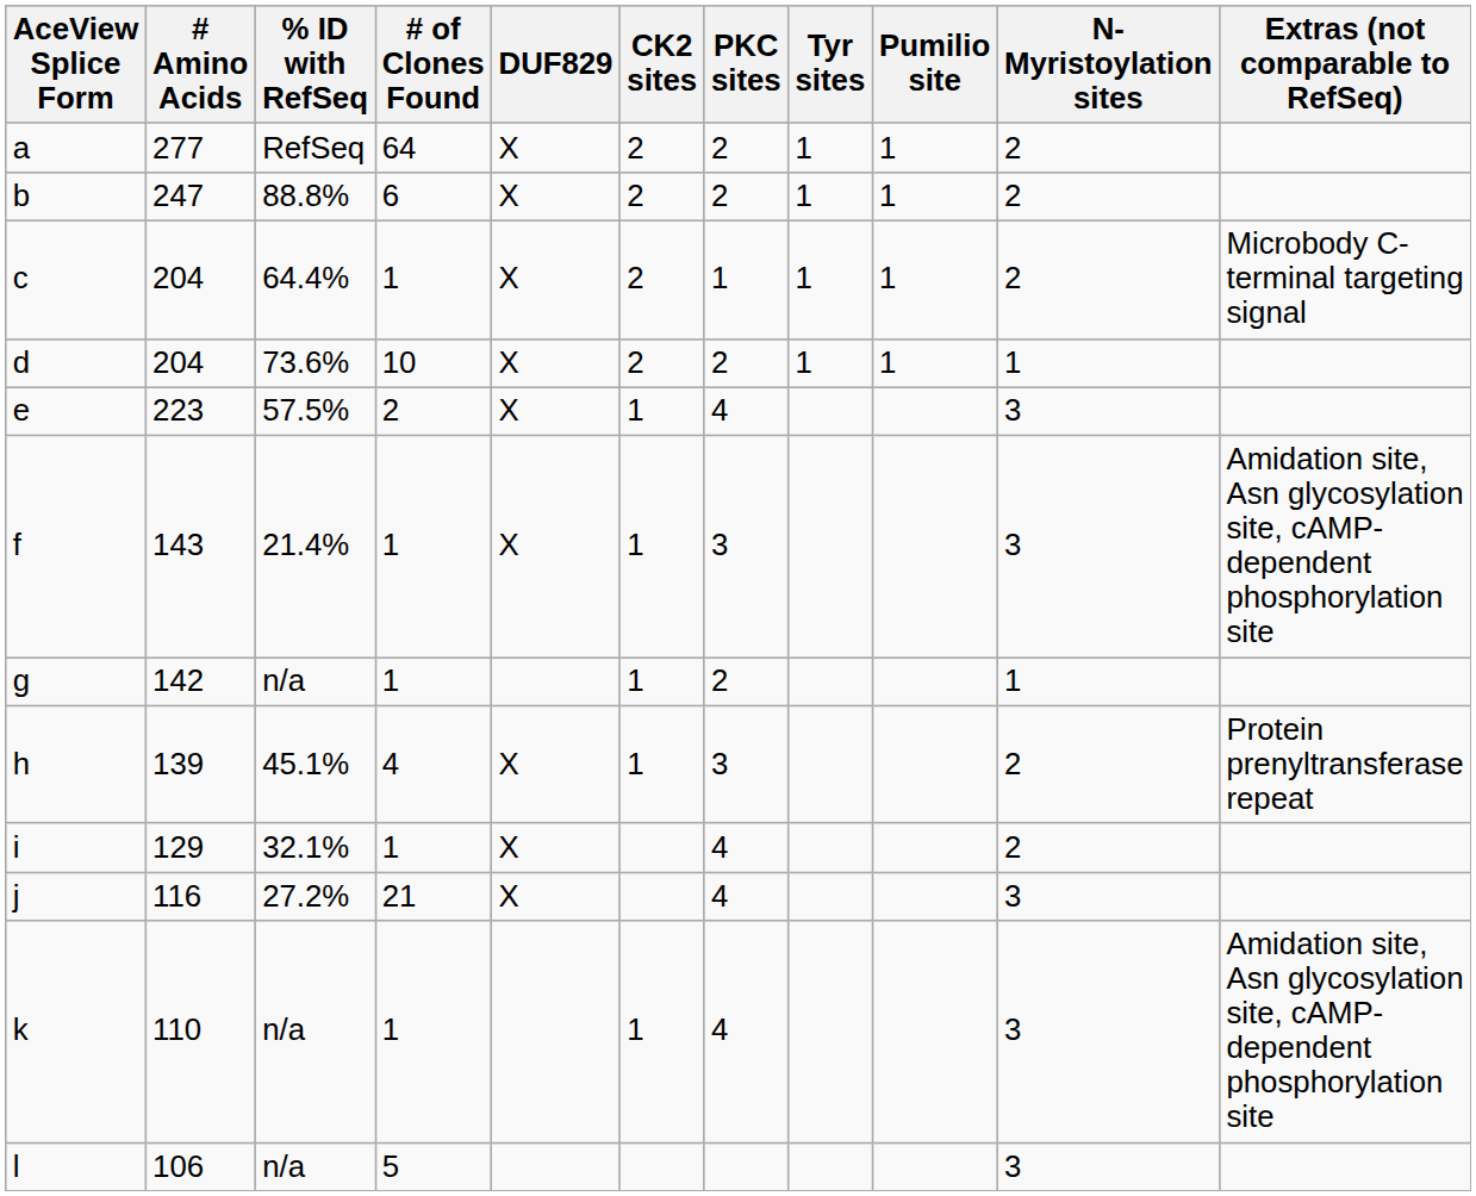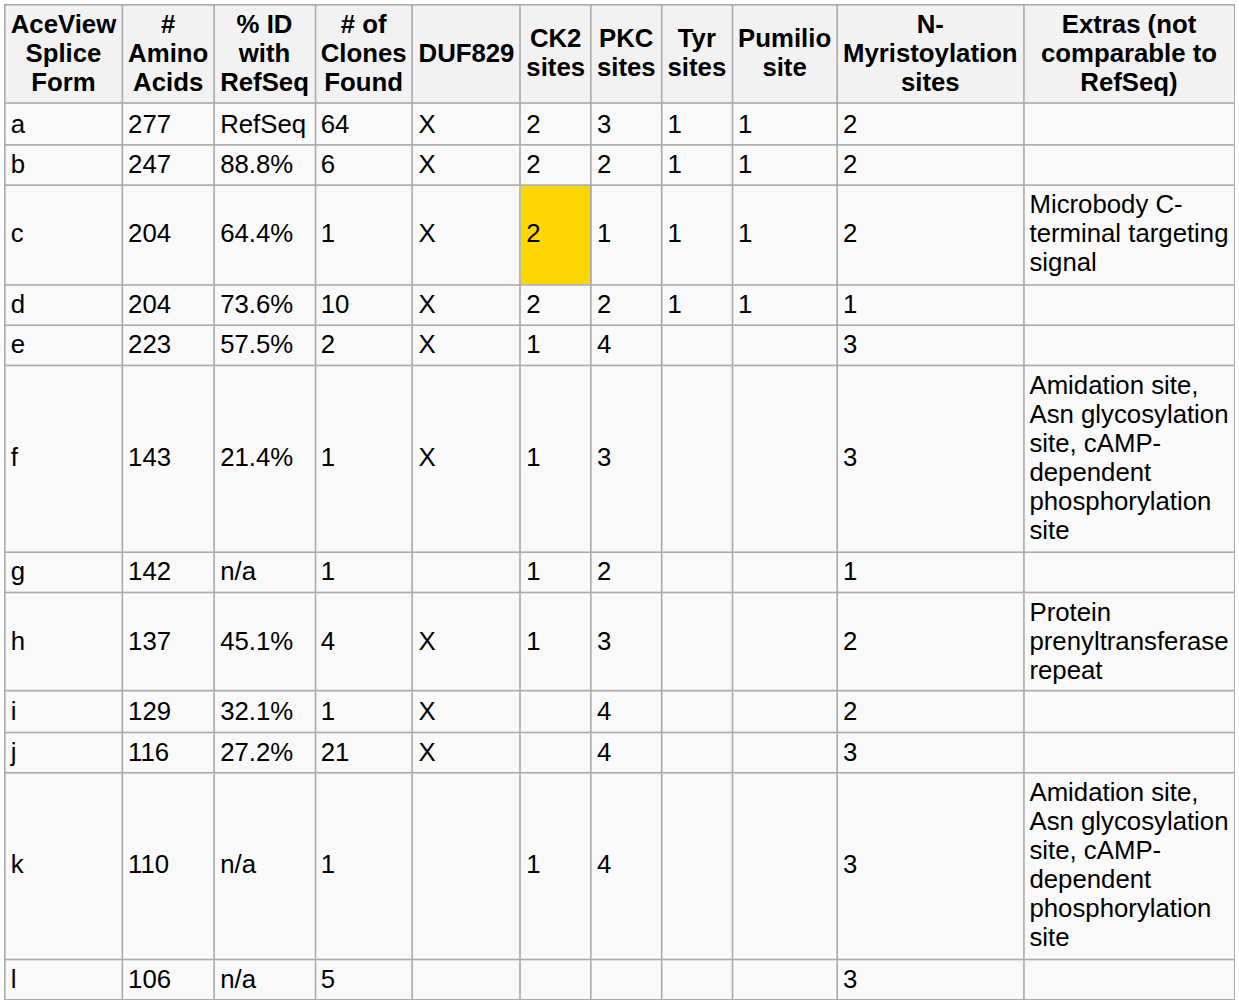a | PKC sites: 2 -> 3
c | CK2 sites: no background -> gold background
h | # Amino Acids: 139 -> 137
